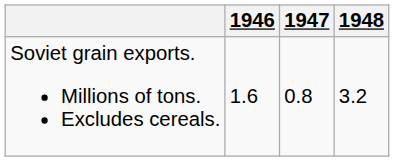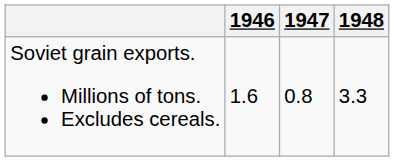Soviet grain exports. Millions of tons. Excludes cereals. | 1948: 3.2 -> 3.3
